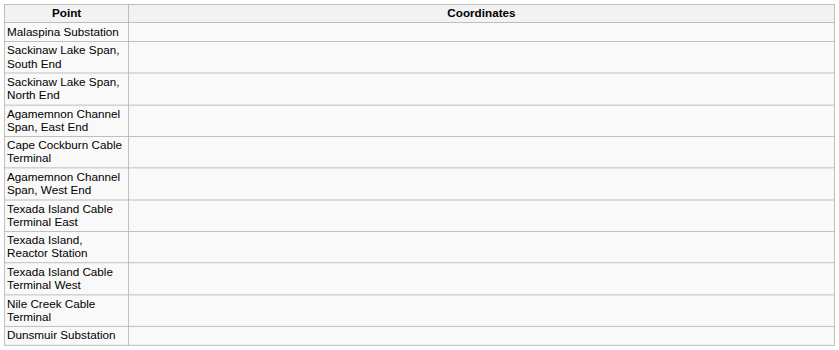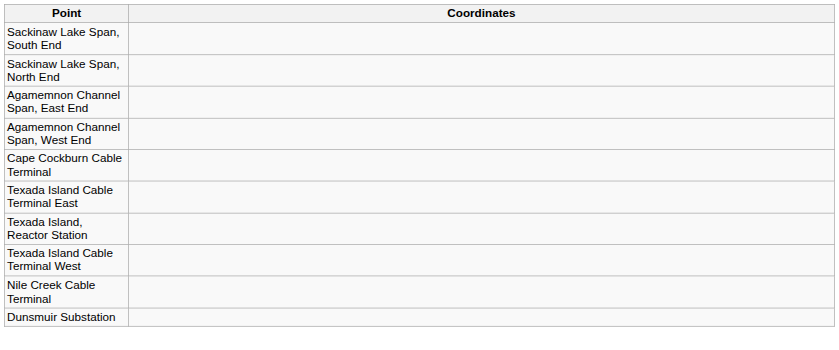- row: Malaspina Substation
rows swapped: Agamemnon Channel Span, West End <-> Cape Cockburn Cable Terminal
